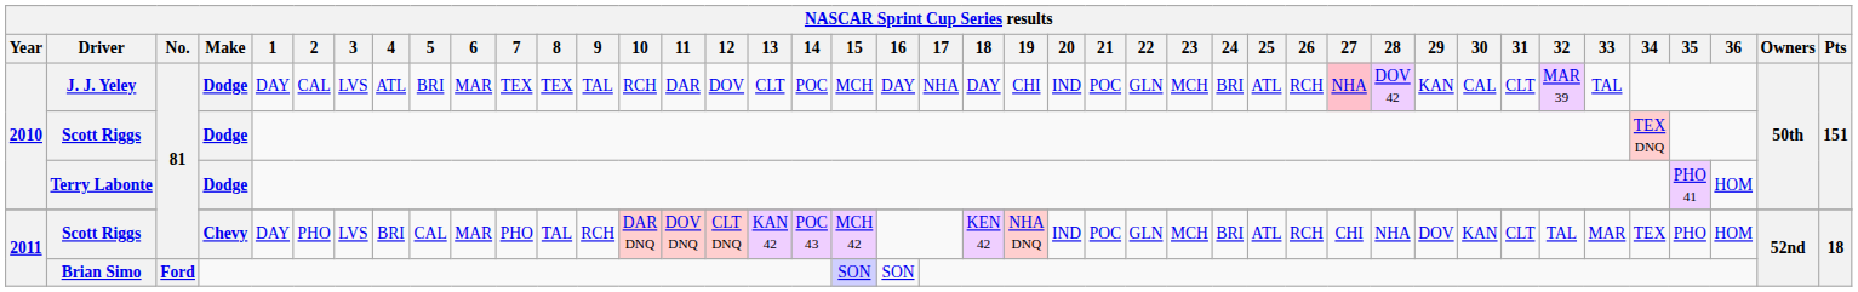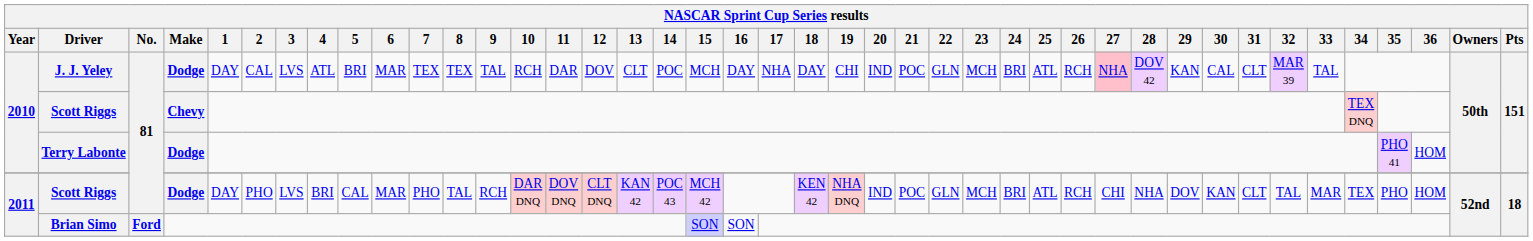2010 / Scott Riggs | Make: Dodge -> Chevy
2011 / Scott Riggs | Make: Chevy -> Dodge
